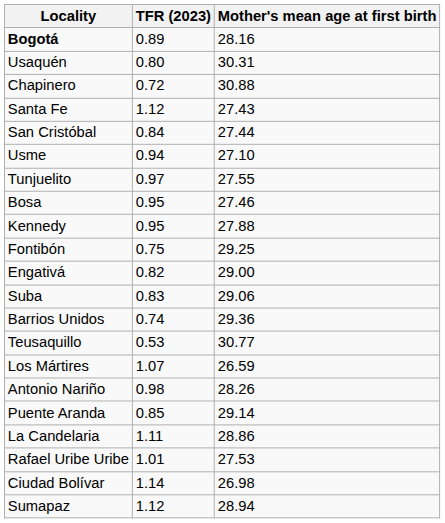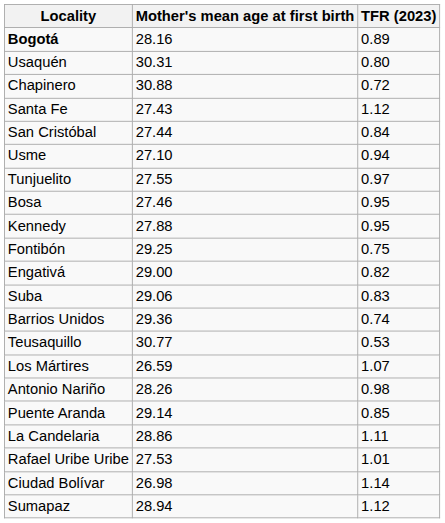columns swapped: TFR (2023) <-> Mother's mean age at first birth
